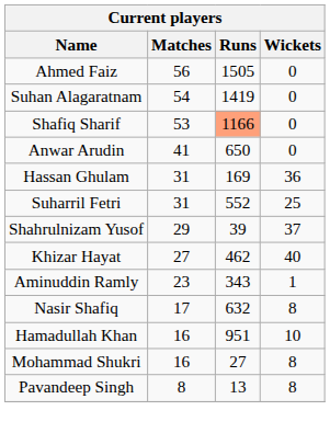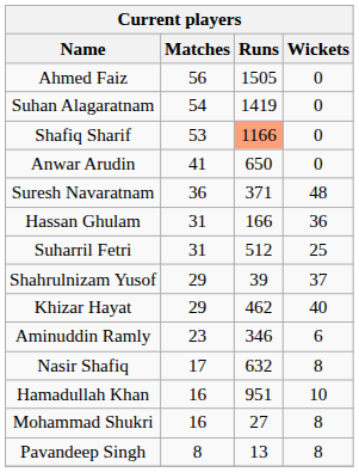+ row: Suresh Navaratnam | 36 | 371 | 48
Hassan Ghulam | Runs: 169 -> 166
Suharril Fetri | Runs: 552 -> 512
Khizar Hayat | Matches: 27 -> 29
Aminuddin Ramly | Runs: 343 -> 346
Aminuddin Ramly | Wickets: 1 -> 6
